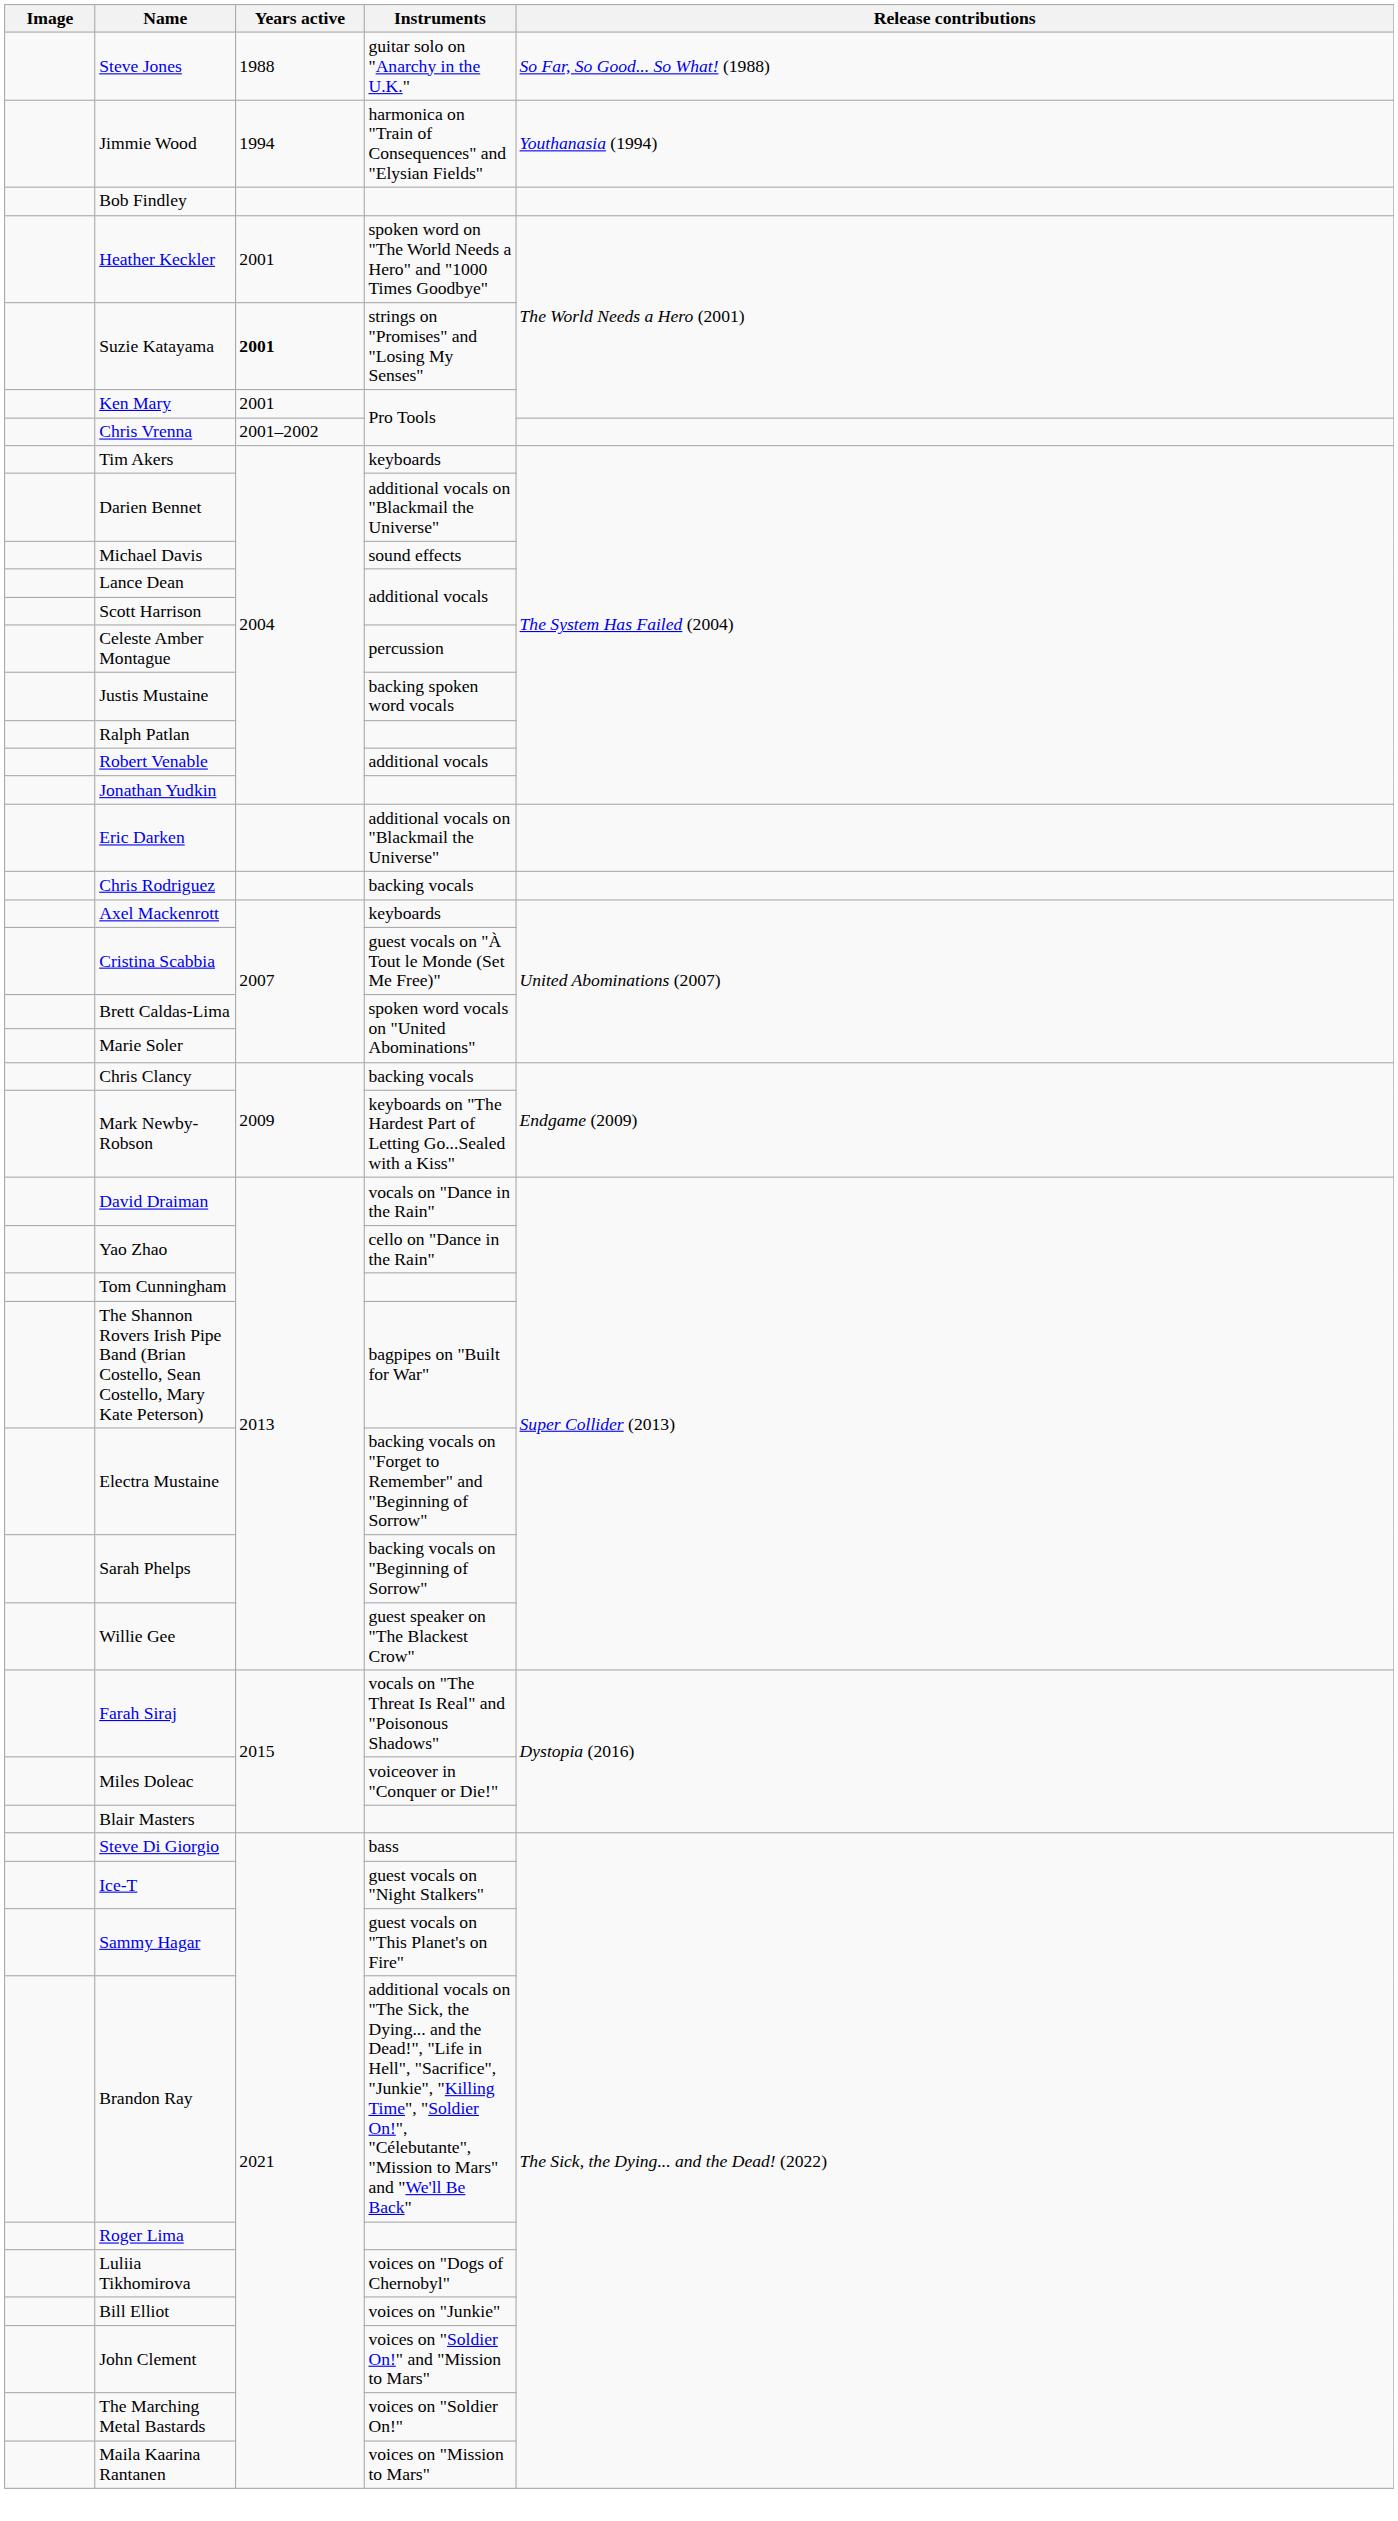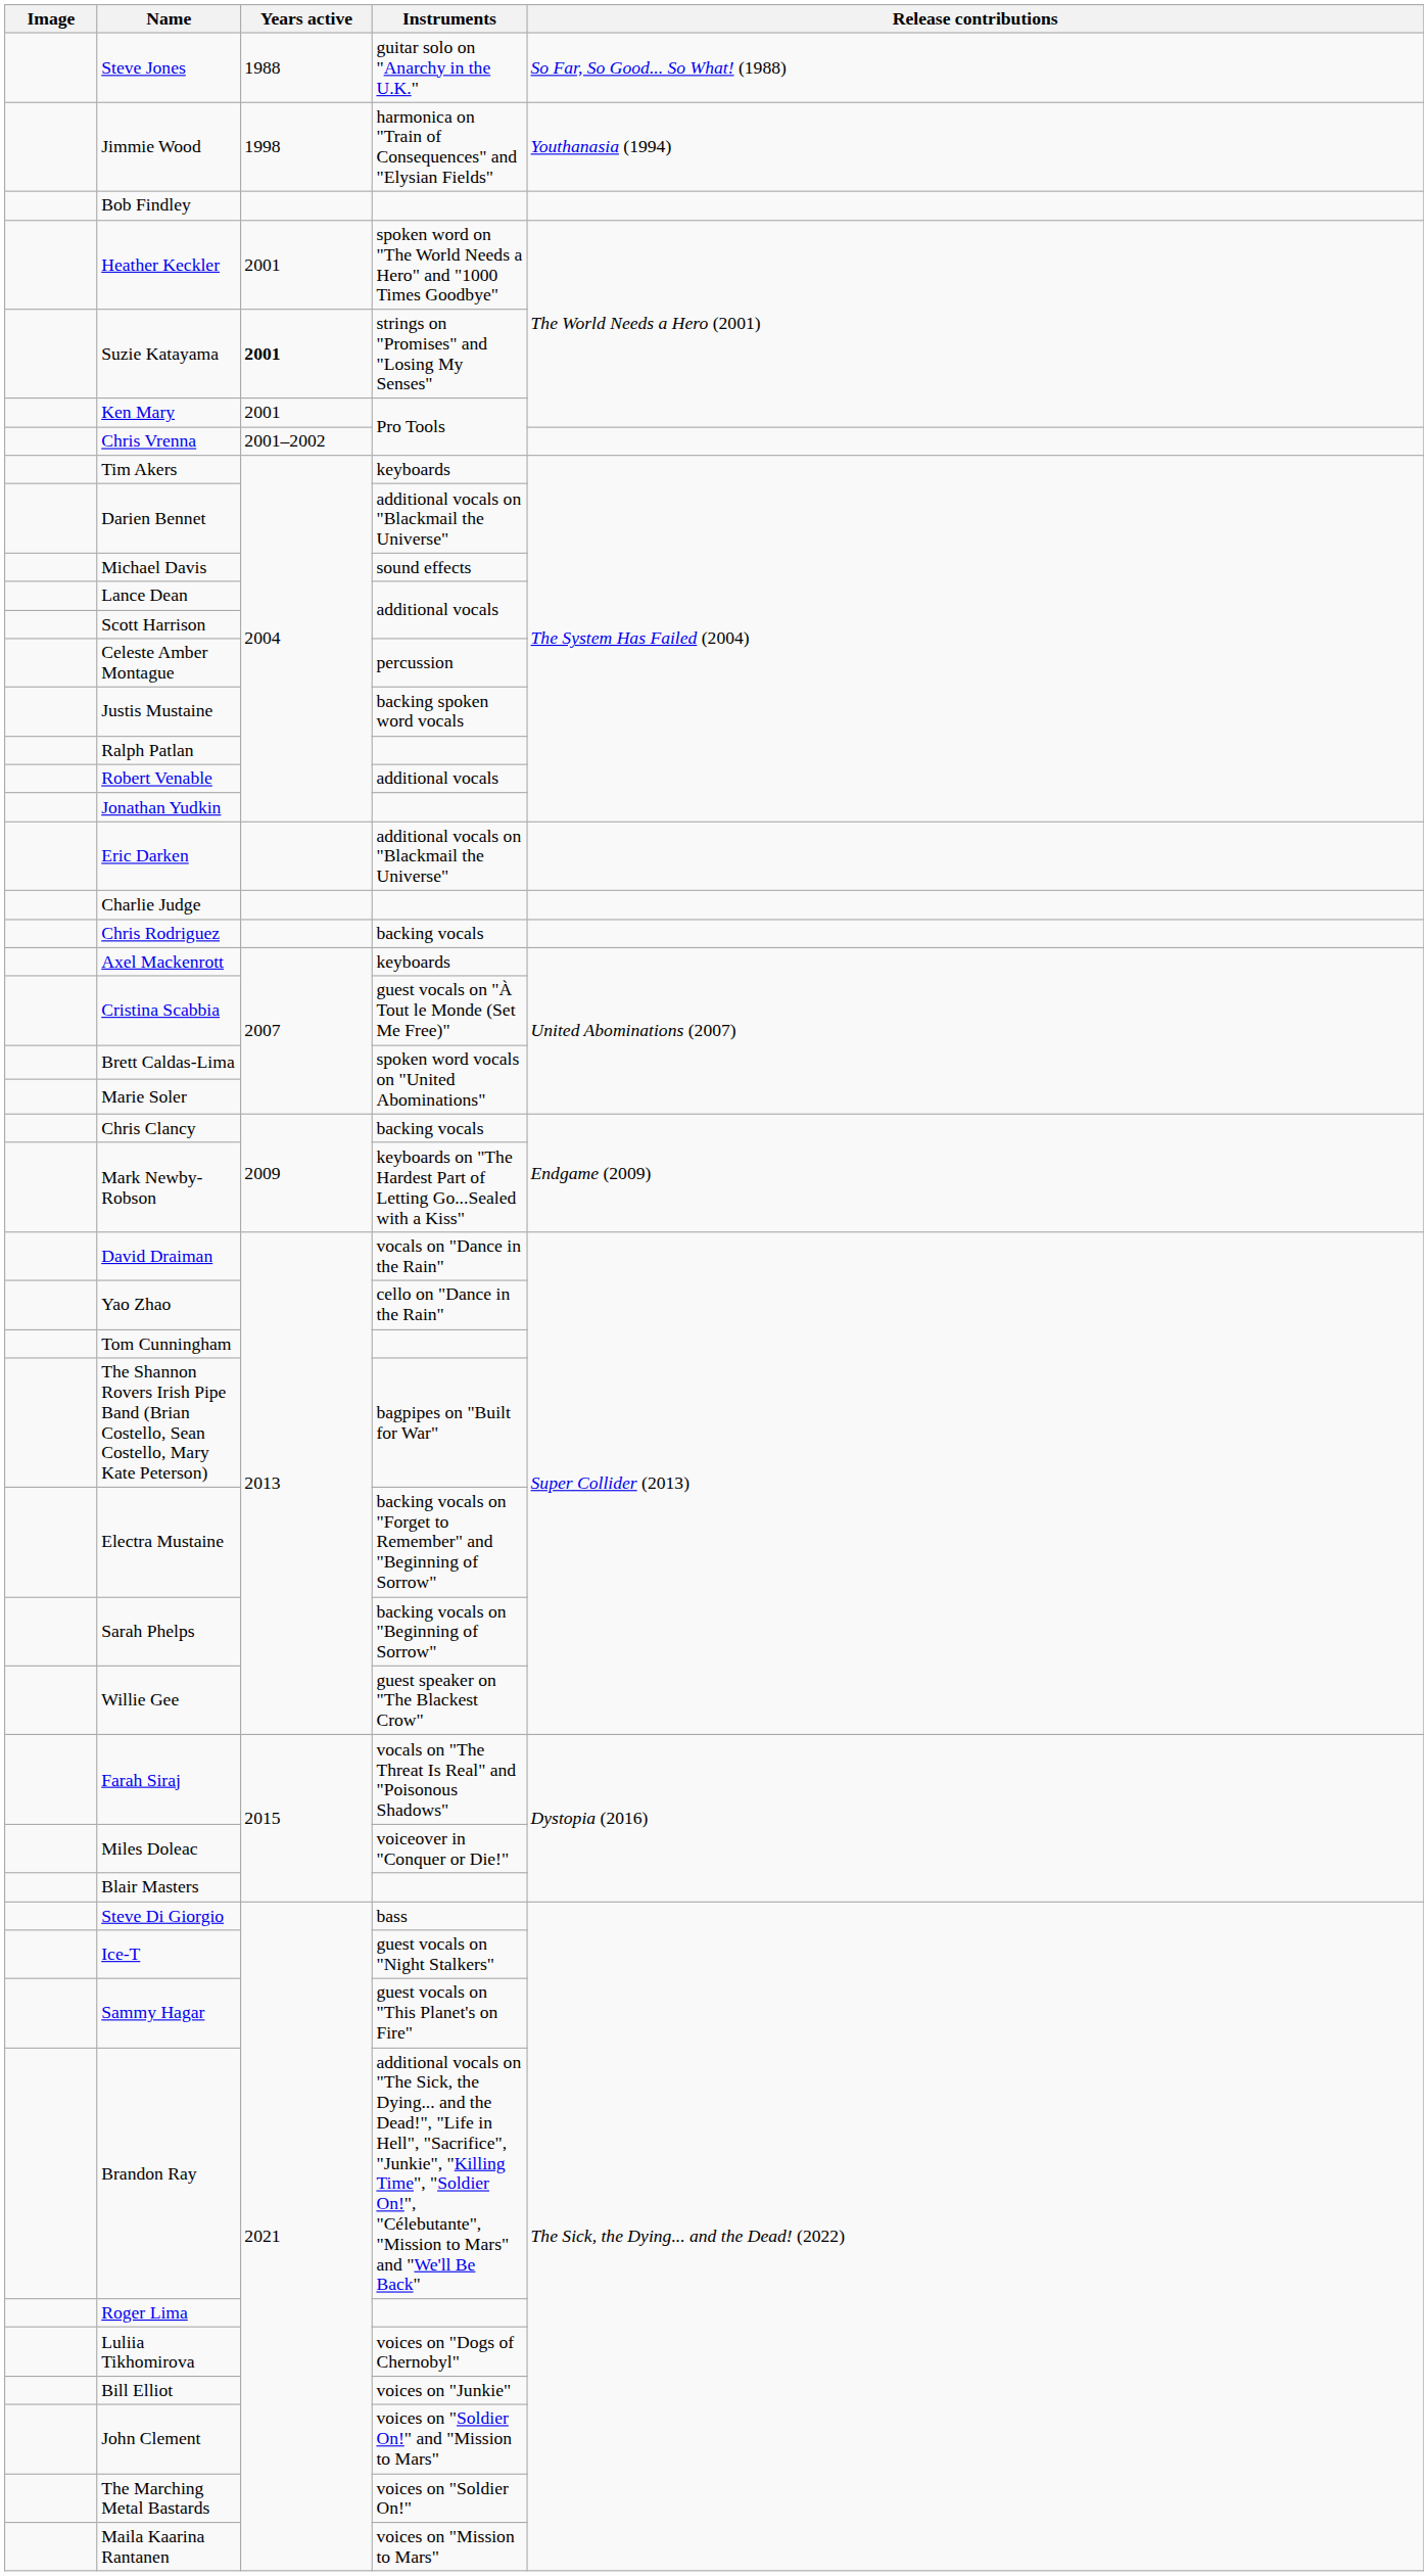Jimmie Wood | Years active: 1994 -> 1998
+ row: Charlie Judge
